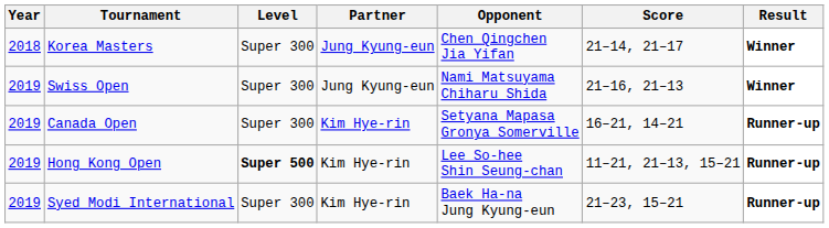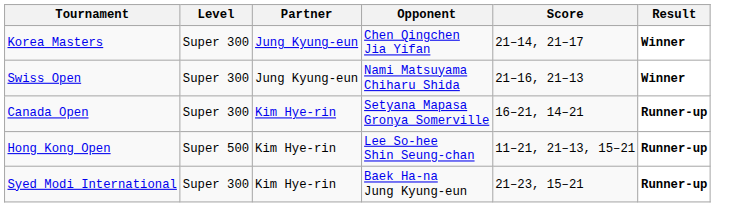- column: Year | 2018 | 2019 | 2019 | 2019 | 2019
Hong Kong Open | Level: bold -> normal
